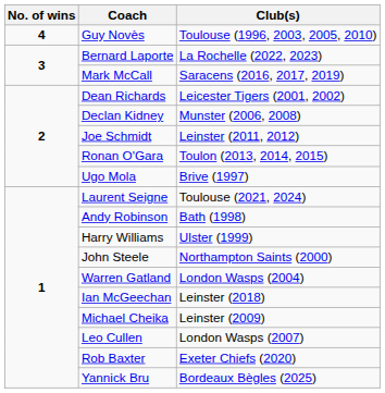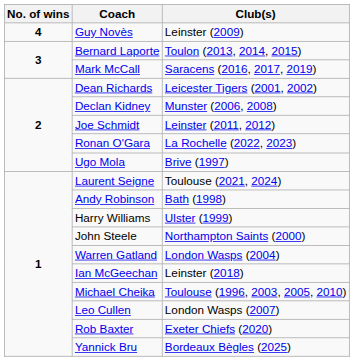Guy Novès | Club(s): Toulouse (1996, 2003, 2005, 2010) -> Leinster (2009)
Bernard Laporte | Club(s): La Rochelle (2022, 2023) -> Toulon (2013, 2014, 2015)
Ronan O'Gara | Club(s): Toulon (2013, 2014, 2015) -> La Rochelle (2022, 2023)
Michael Cheika | Club(s): Leinster (2009) -> Toulouse (1996, 2003, 2005, 2010)
